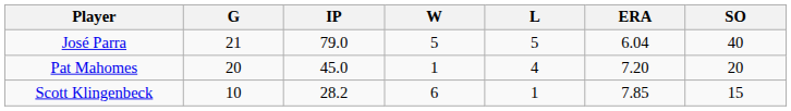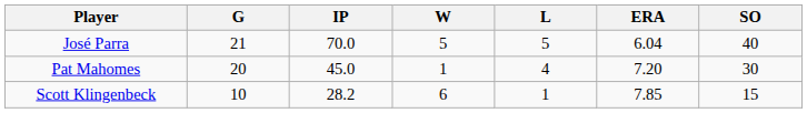José Parra | IP: 79.0 -> 70.0
Pat Mahomes | SO: 20 -> 30
